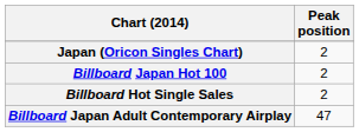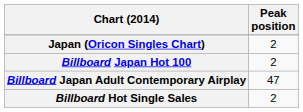rows swapped: Billboard Hot Single Sales <-> Billboard Japan Adult Contemporary Airplay
